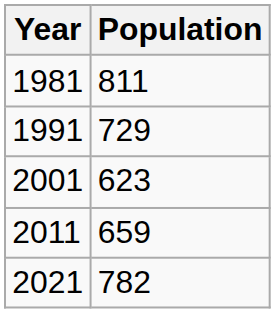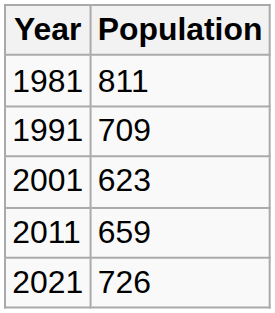1991 | Population: 729 -> 709
2021 | Population: 782 -> 726
